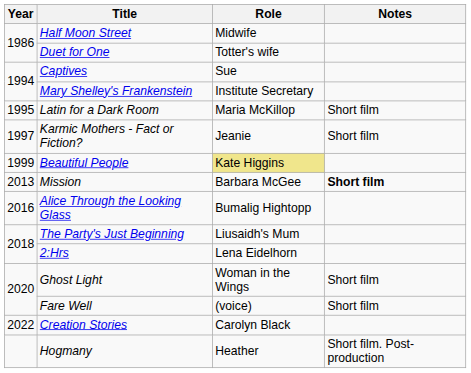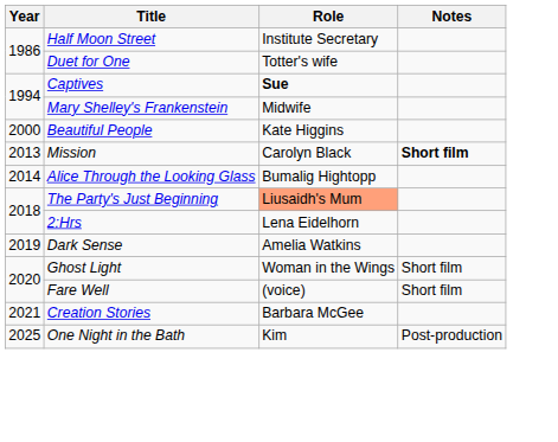Half Moon Street | Role: Midwife -> Institute Secretary
Captives | Role: normal -> bold
Mary Shelley's Frankenstein | Role: Institute Secretary -> Midwife
- row: 1995 | Latin for a Dark Room | Maria McKillop | Short film
- row: 1997 | Karmic Mothers - Fact or Fiction? | Jeanie | Short film
Beautiful People | Year: 1999 -> 2000
Beautiful People | Role: khaki background -> no background
Mission | Role: Barbara McGee -> Carolyn Black
Alice Through the Looking Glass | Year: 2016 -> 2014
The Party's Just Beginning | Role: no background -> lightsalmon background
+ row: 2019 | Dark Sense | Amelia Watkins
Creation Stories | Year: 2022 -> 2021
Creation Stories | Role: Carolyn Black -> Barbara McGee
+ row: 2025 | One Night in the Bath | Kim | Post-production
- row: Hogmany | Heather | Short film. Post-production
